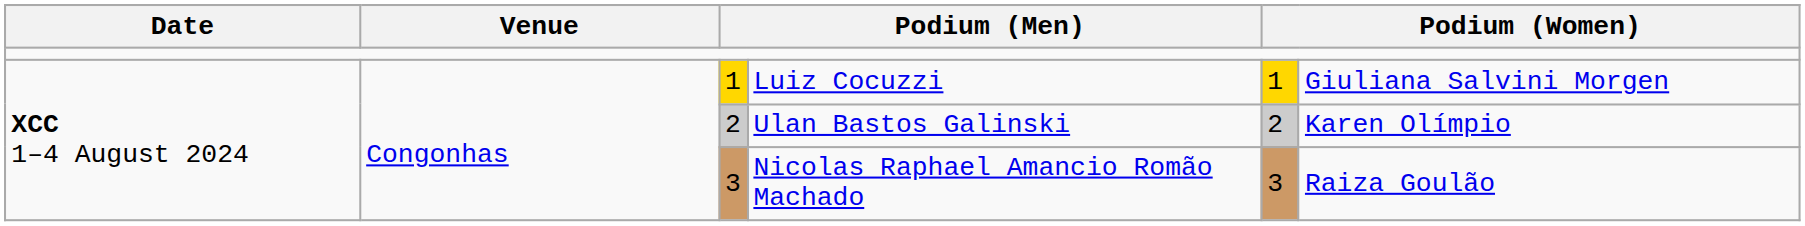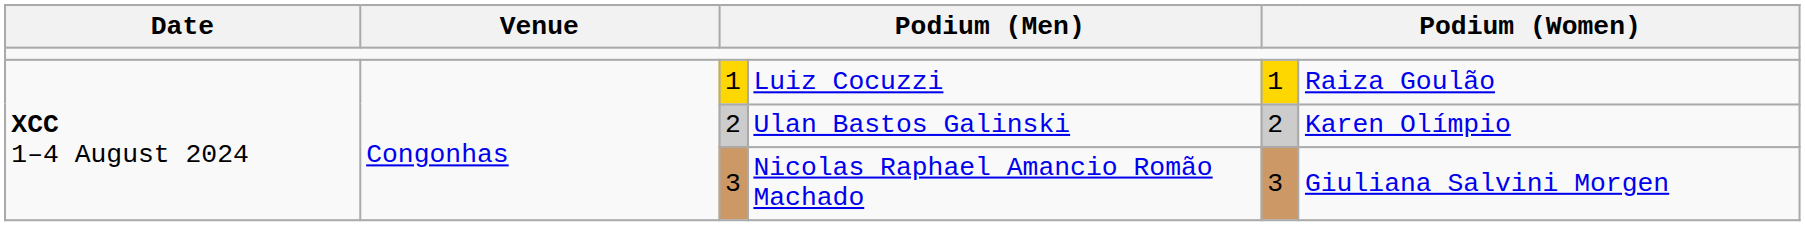Luiz Cocuzzi | column 6: Giuliana Salvini Morgen -> Raiza Goulão
Nicolas Raphael Amancio Romão Machado | column 6: Raiza Goulão -> Giuliana Salvini Morgen
